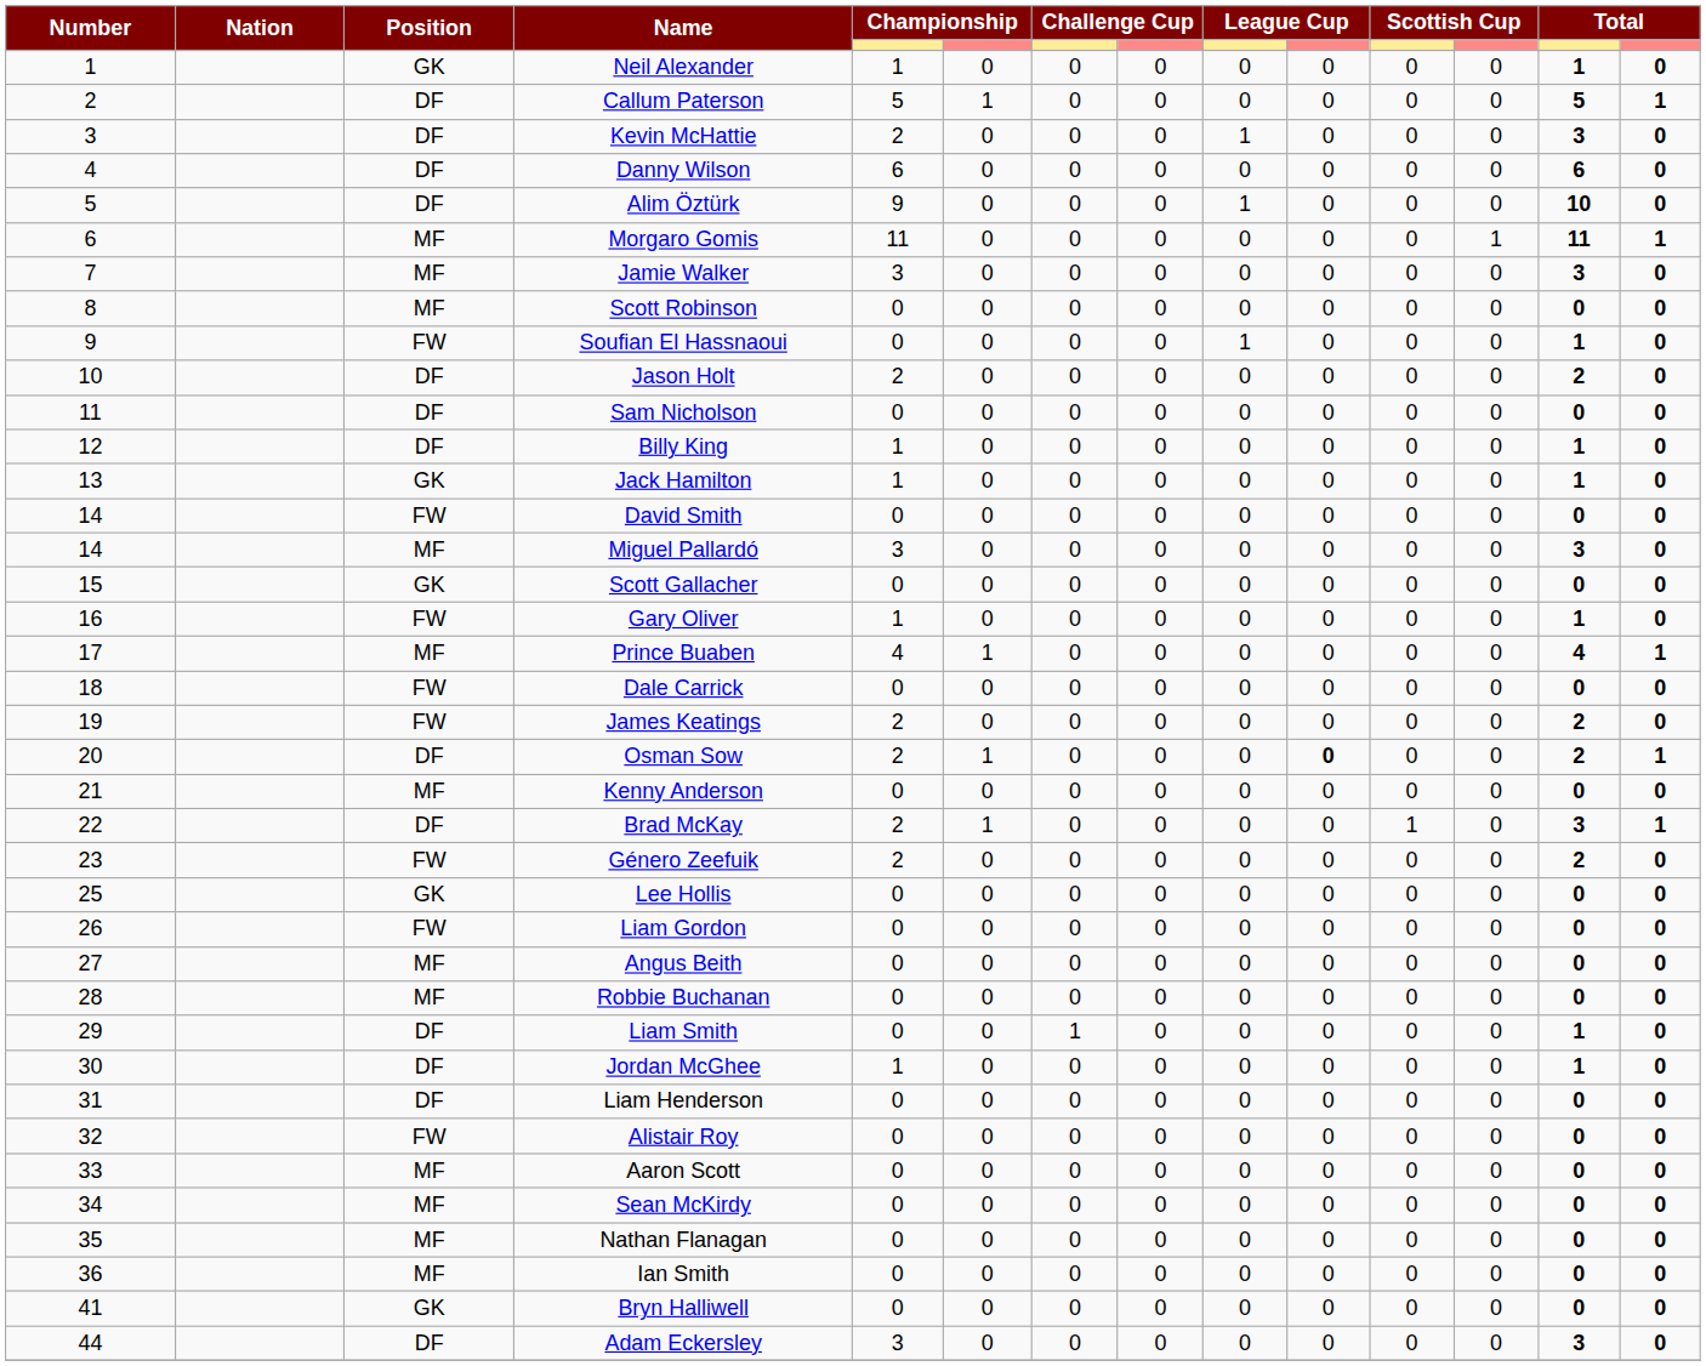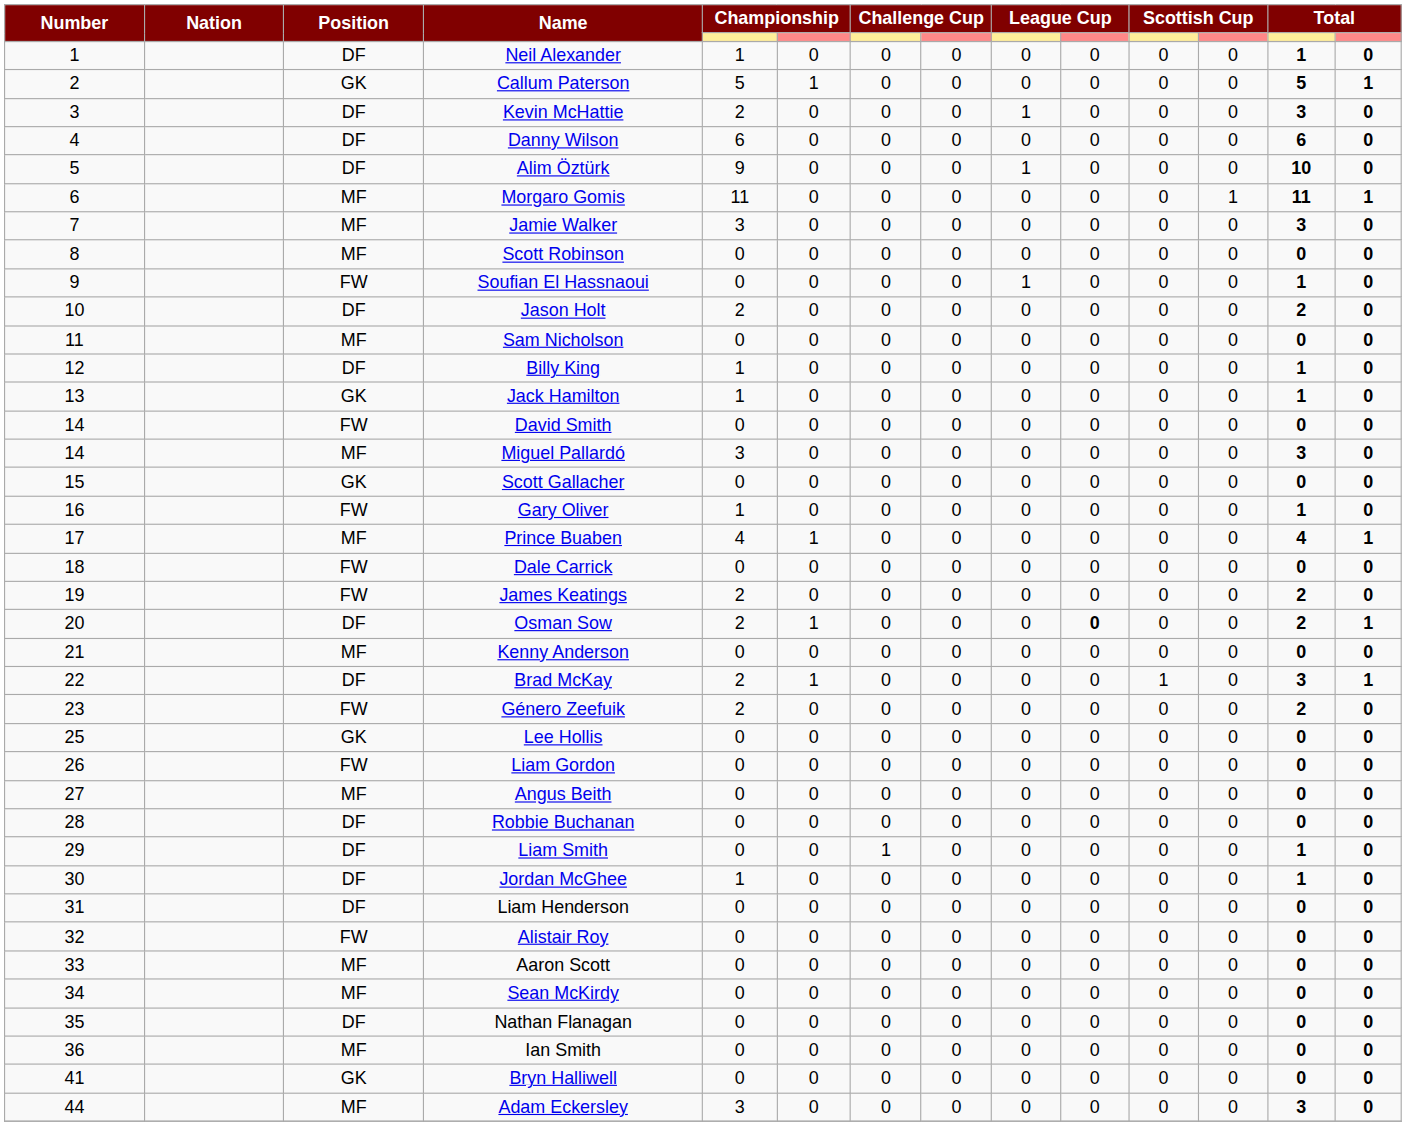Neil Alexander | Position: GK -> DF
Callum Paterson | Position: DF -> GK
Sam Nicholson | Position: DF -> MF
Robbie Buchanan | Position: MF -> DF
Nathan Flanagan | Position: MF -> DF
Adam Eckersley | Position: DF -> MF
